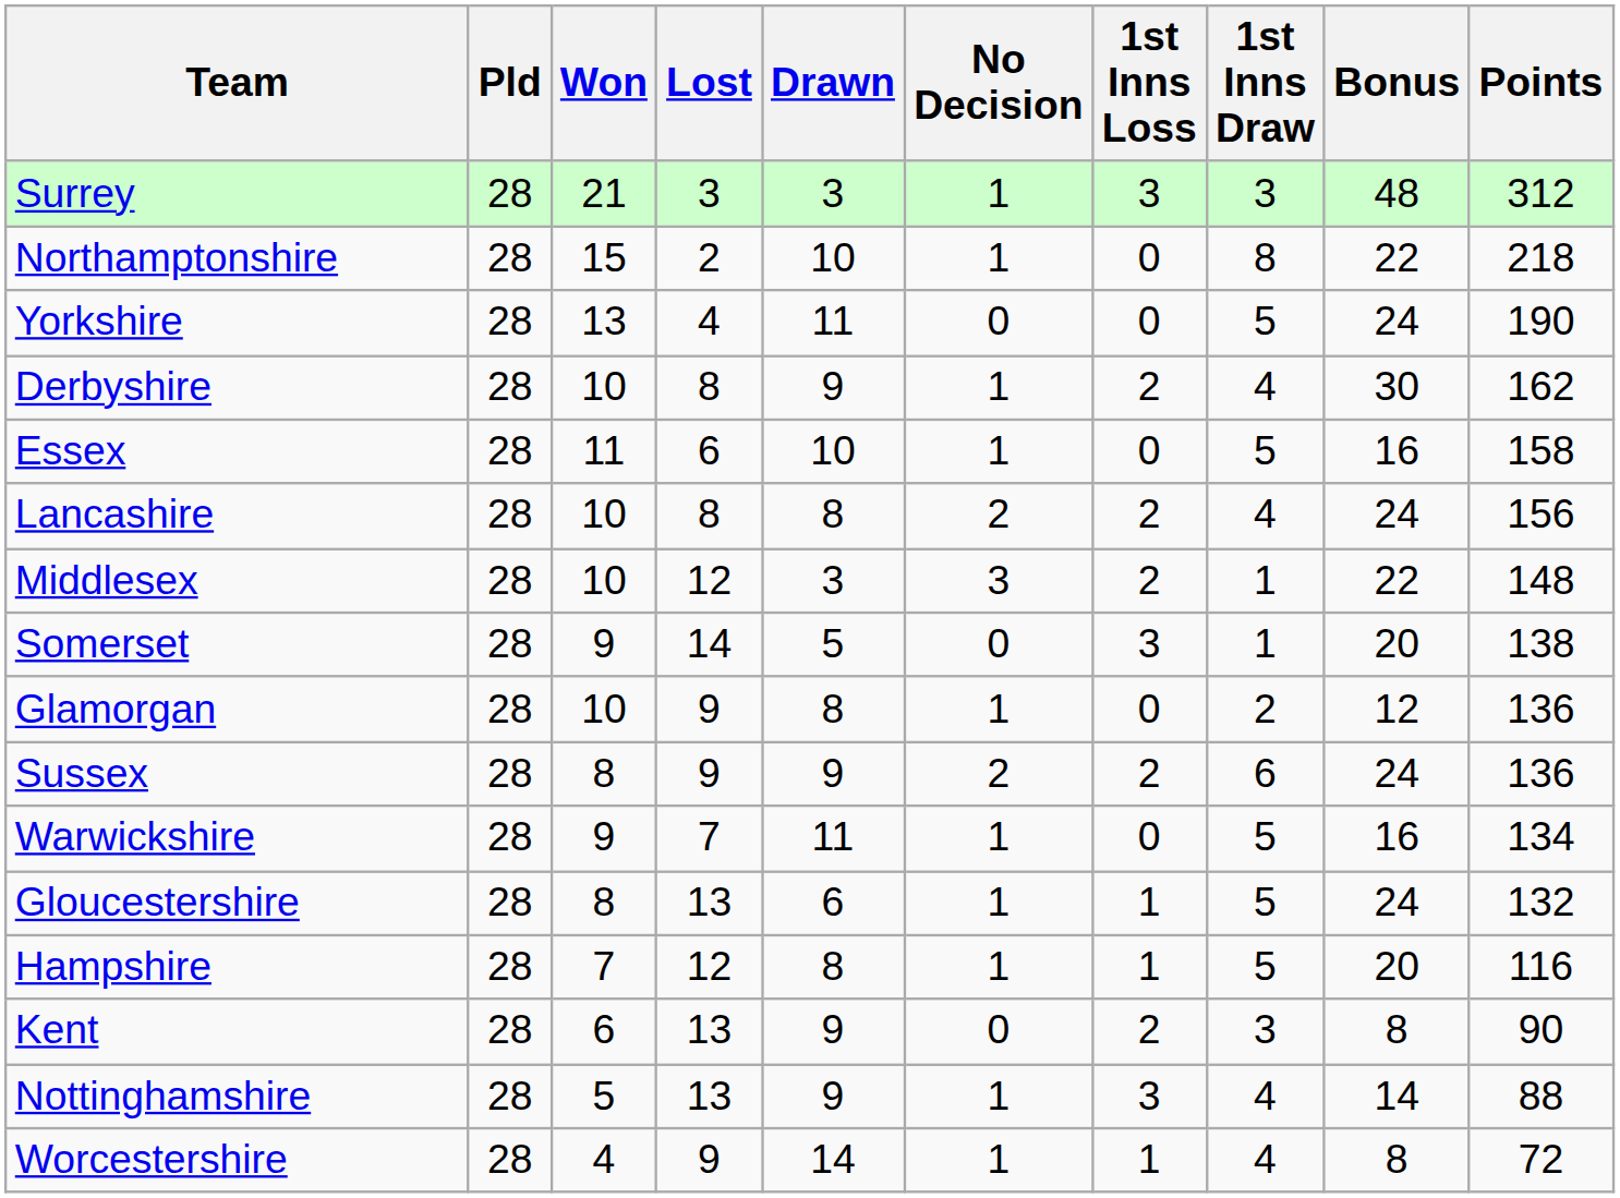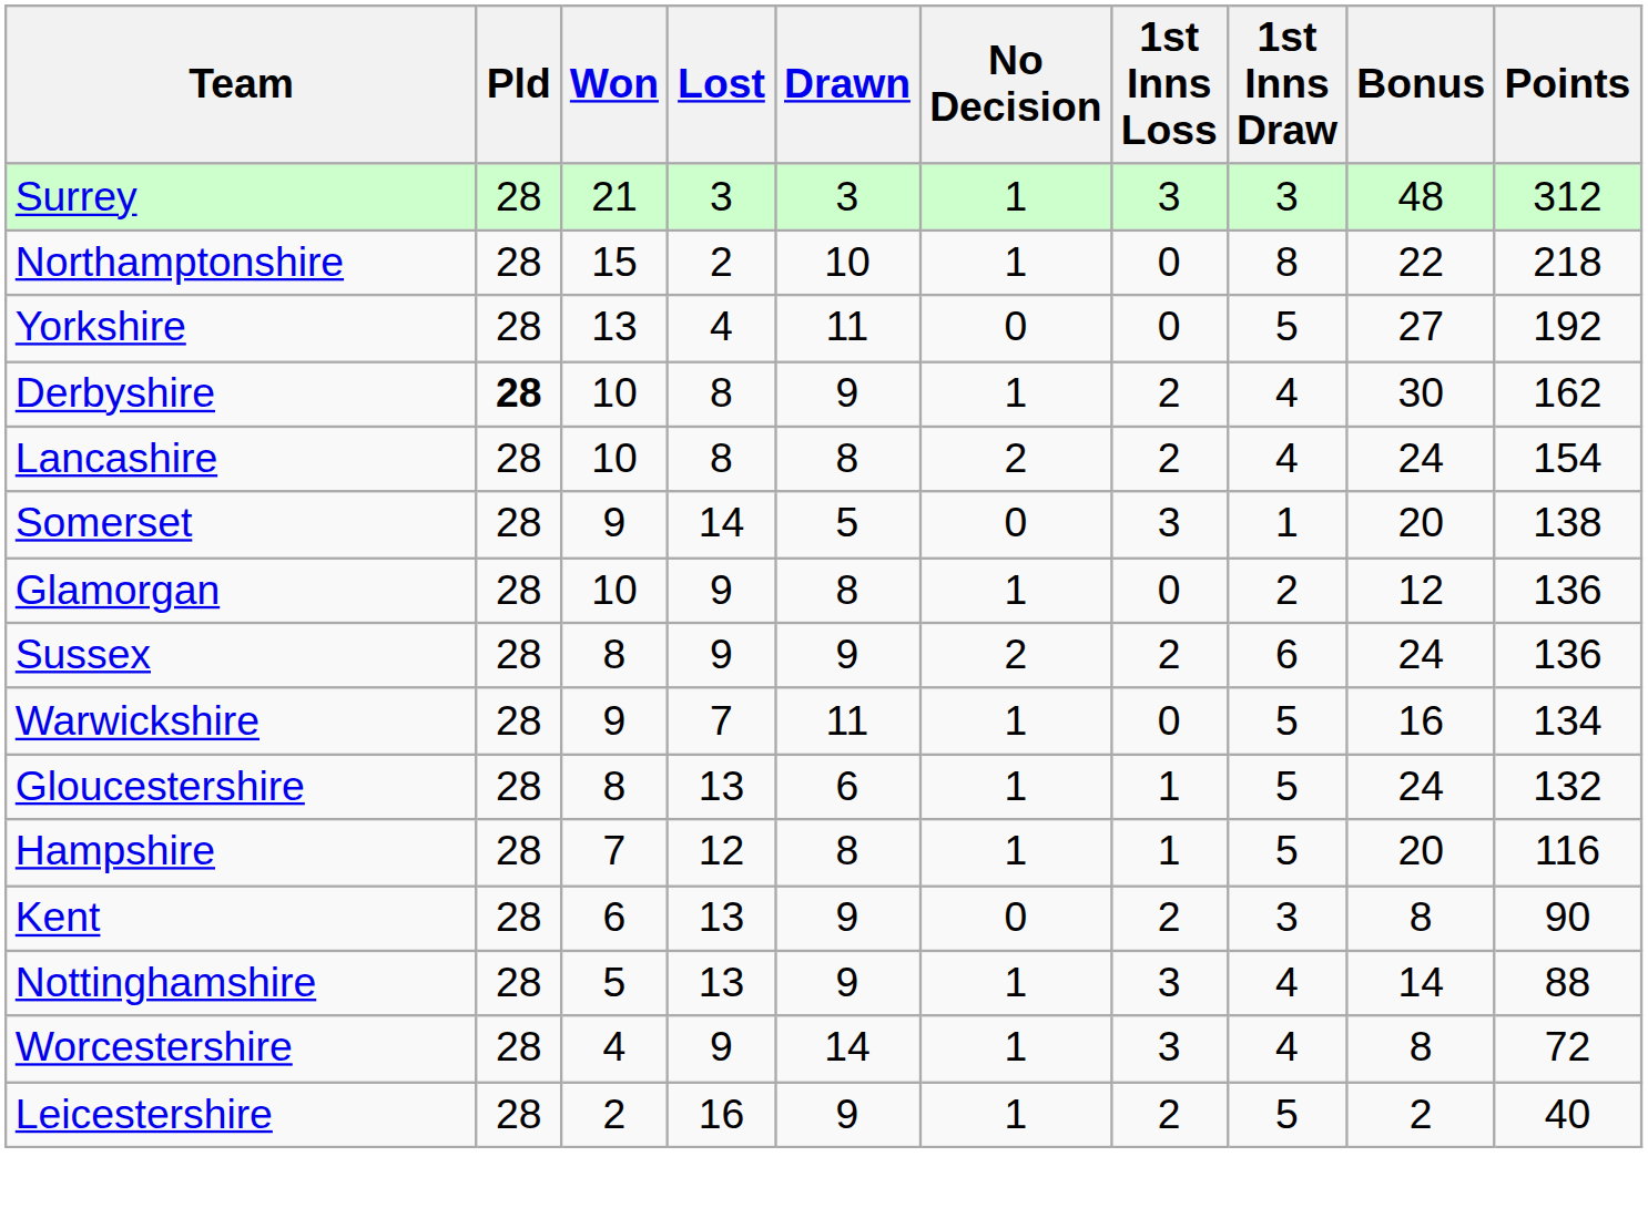Yorkshire | Bonus: 24 -> 27
Yorkshire | Points: 190 -> 192
Derbyshire | Pld: normal -> bold
- row: Essex | 28 | 11 | 6 | 10 | 1 | 0 | 5 | 16 | 158
Lancashire | Points: 156 -> 154
- row: Middlesex | 28 | 10 | 12 | 3 | 3 | 2 | 1 | 22 | 148
Worcestershire | 1st Inns Loss: 1 -> 3
+ row: Leicestershire | 28 | 2 | 16 | 9 | 1 | 2 | 5 | 2 | 40
